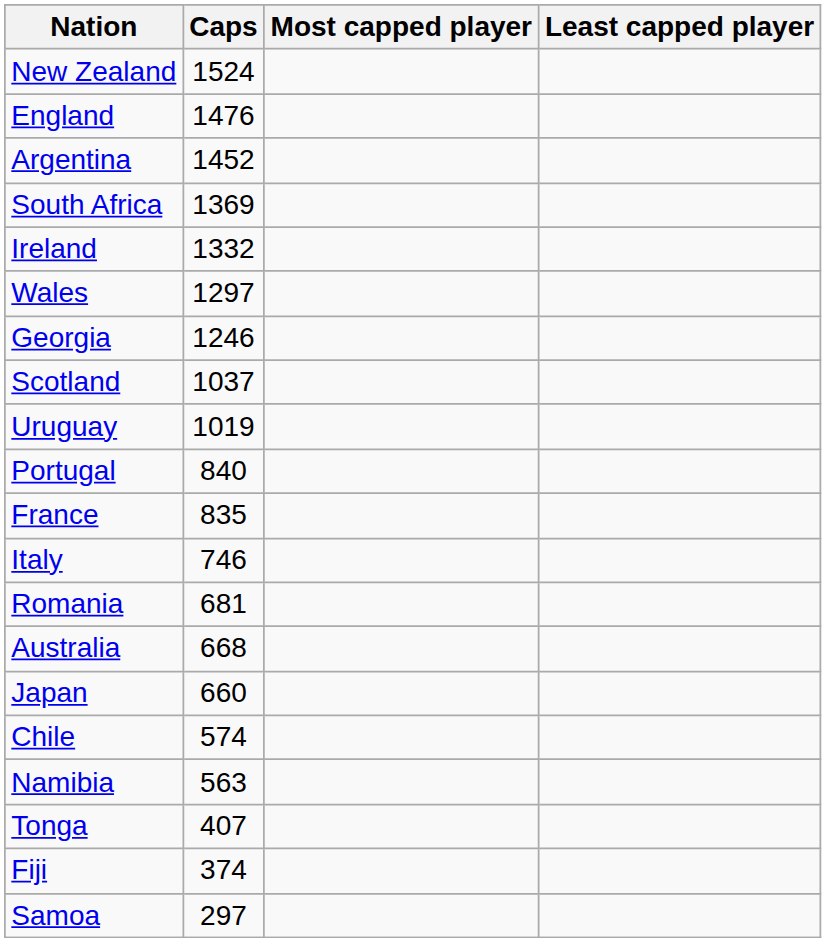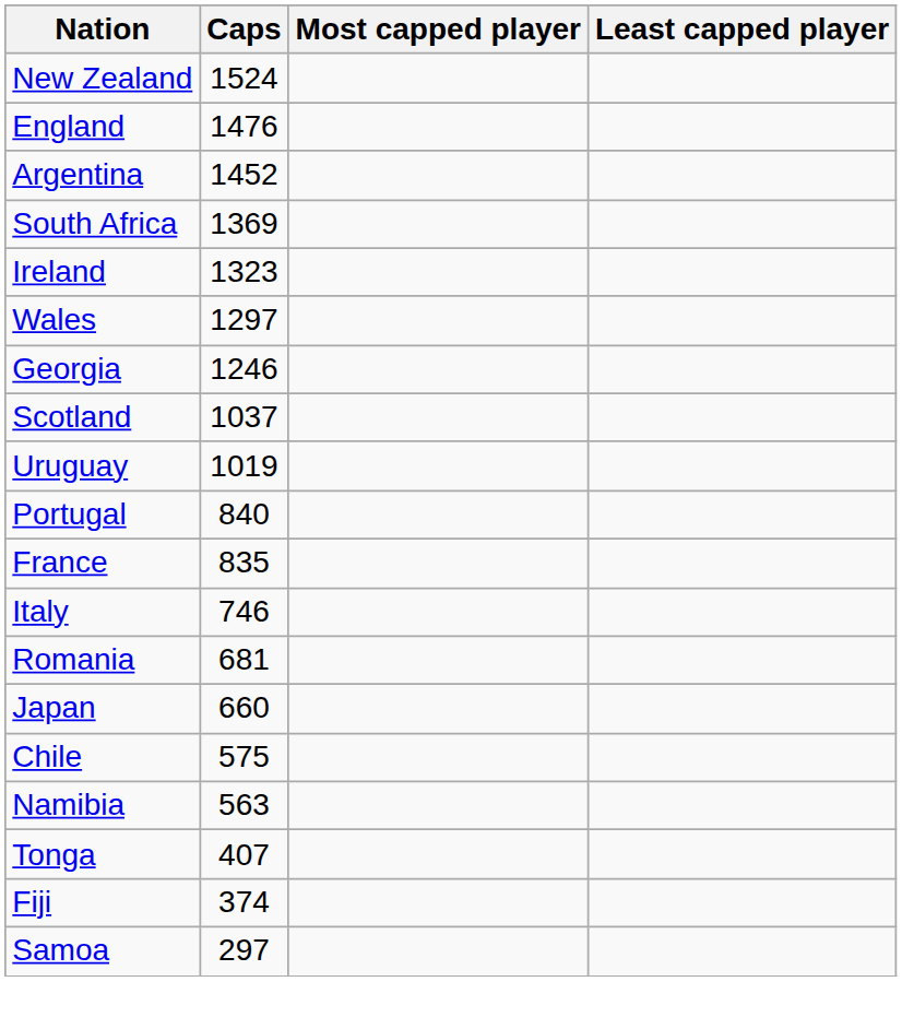Ireland | Caps: 1332 -> 1323
- row: Australia | 668
Chile | Caps: 574 -> 575
